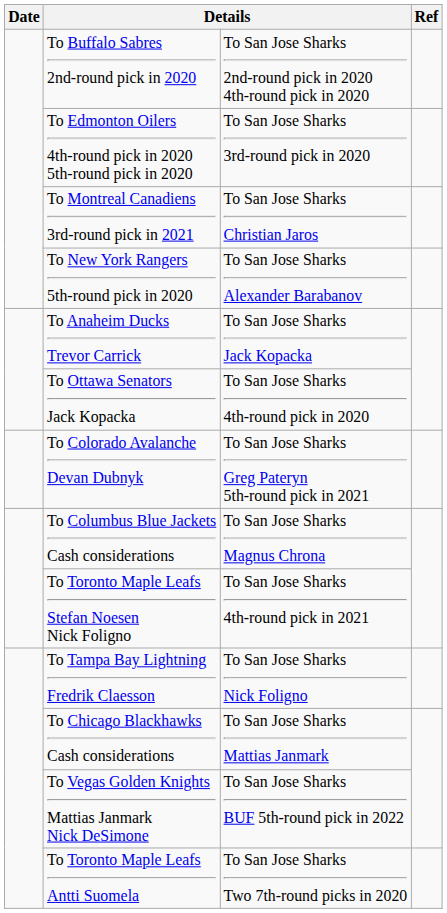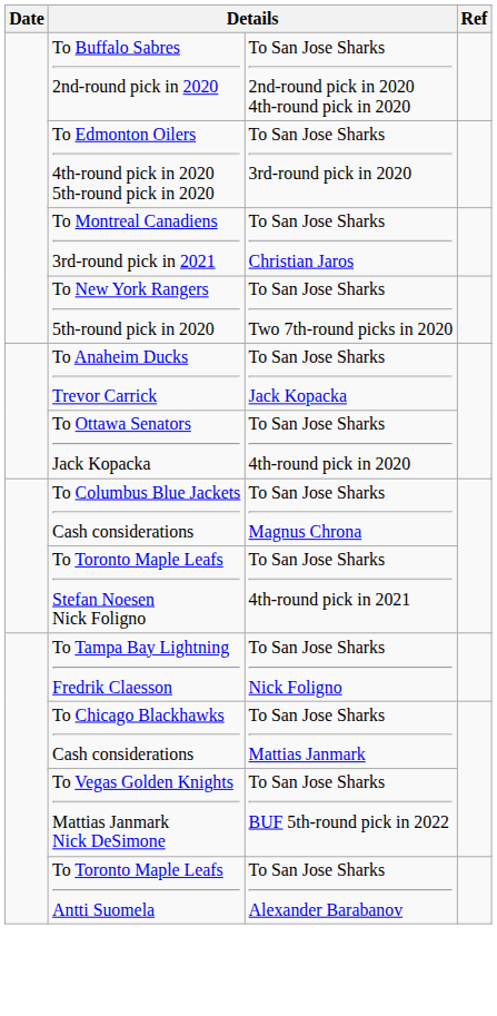To New York Rangers 5th-round pick in 2020 | column 3: To San Jose Sharks Alexander Barabanov -> To San Jose Sharks Two 7th-round picks in 2020
- row: To Colorado Avalanche Devan Dubnyk | To San Jose Sharks Greg Pateryn 5th-round pick in 2021
To Toronto Maple Leafs Antti Suomela | column 3: To San Jose Sharks Two 7th-round picks in 2020 -> To San Jose Sharks Alexander Barabanov
